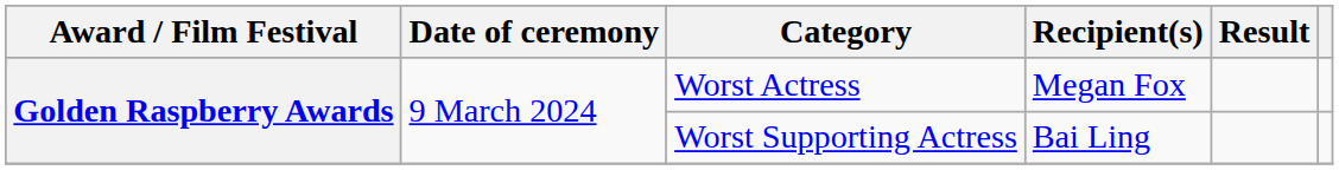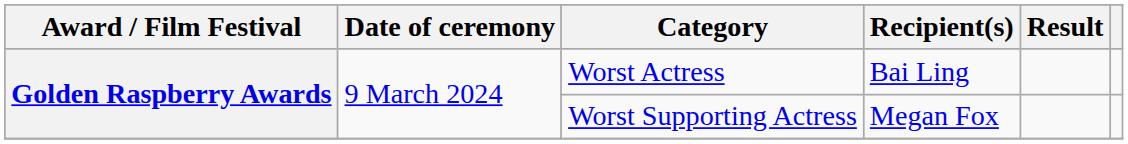Worst Actress | Recipient(s): Megan Fox -> Bai Ling
Worst Supporting Actress | Recipient(s): Bai Ling -> Megan Fox
